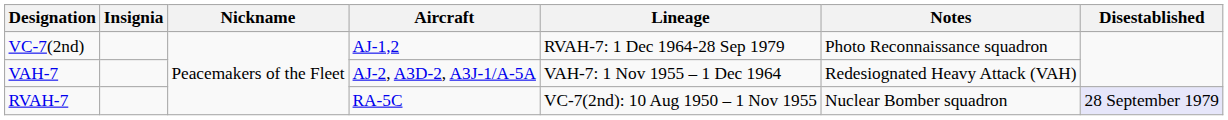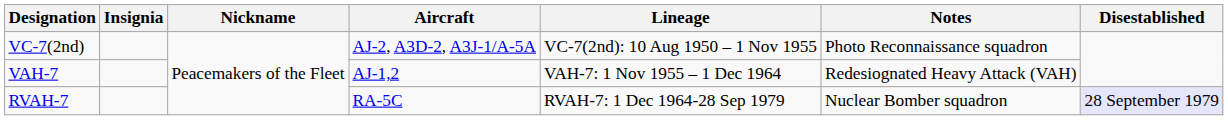VC-7(2nd) | Aircraft: AJ-1,2 -> AJ-2, A3D-2, A3J-1/A-5A
VC-7(2nd) | Lineage: RVAH-7: 1 Dec 1964-28 Sep 1979 -> VC-7(2nd): 10 Aug 1950 – 1 Nov 1955
VAH-7 | Aircraft: AJ-2, A3D-2, A3J-1/A-5A -> AJ-1,2
RVAH-7 | Lineage: VC-7(2nd): 10 Aug 1950 – 1 Nov 1955 -> RVAH-7: 1 Dec 1964-28 Sep 1979
